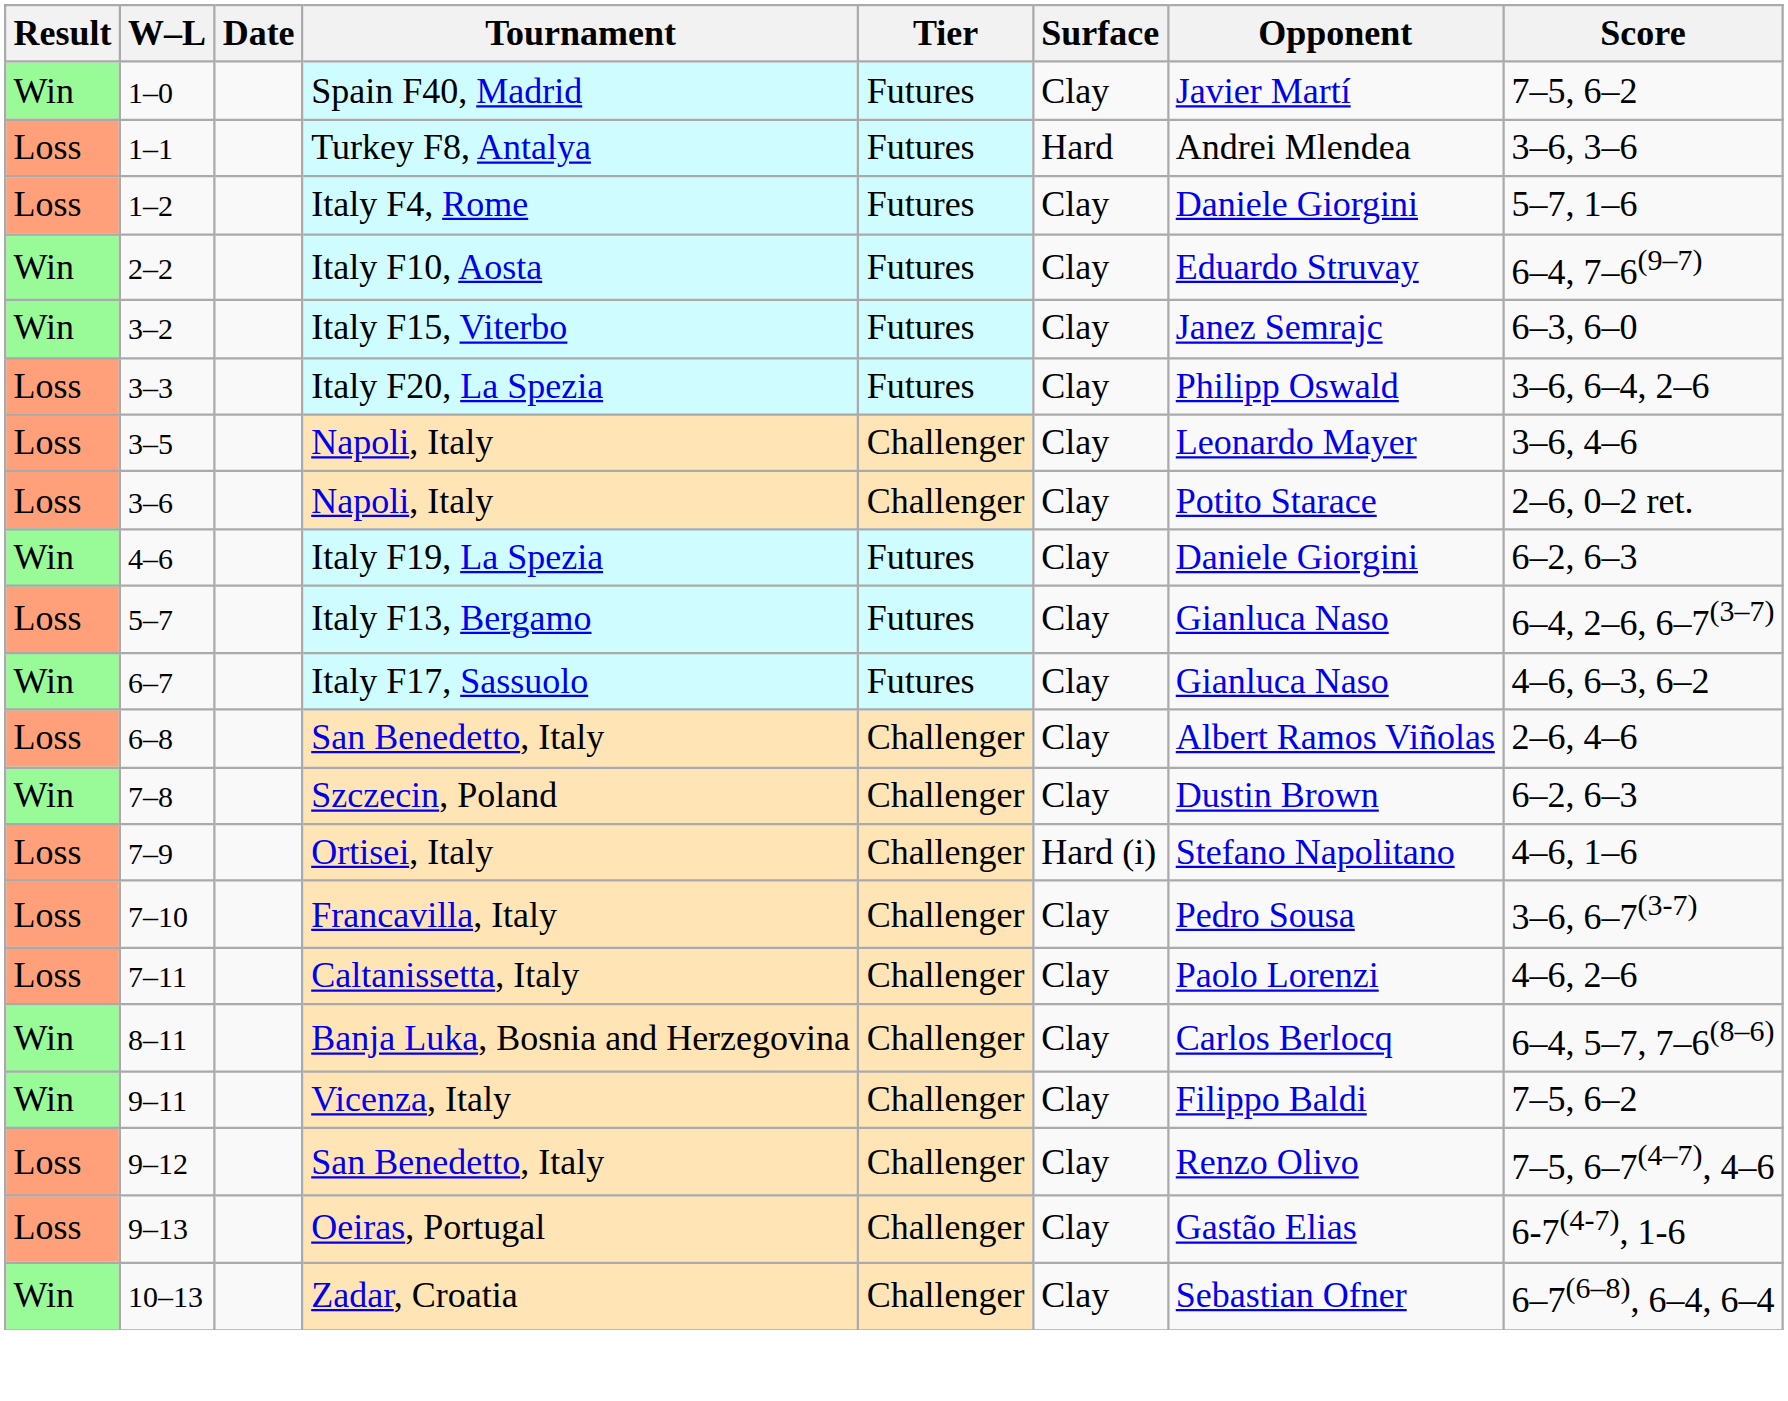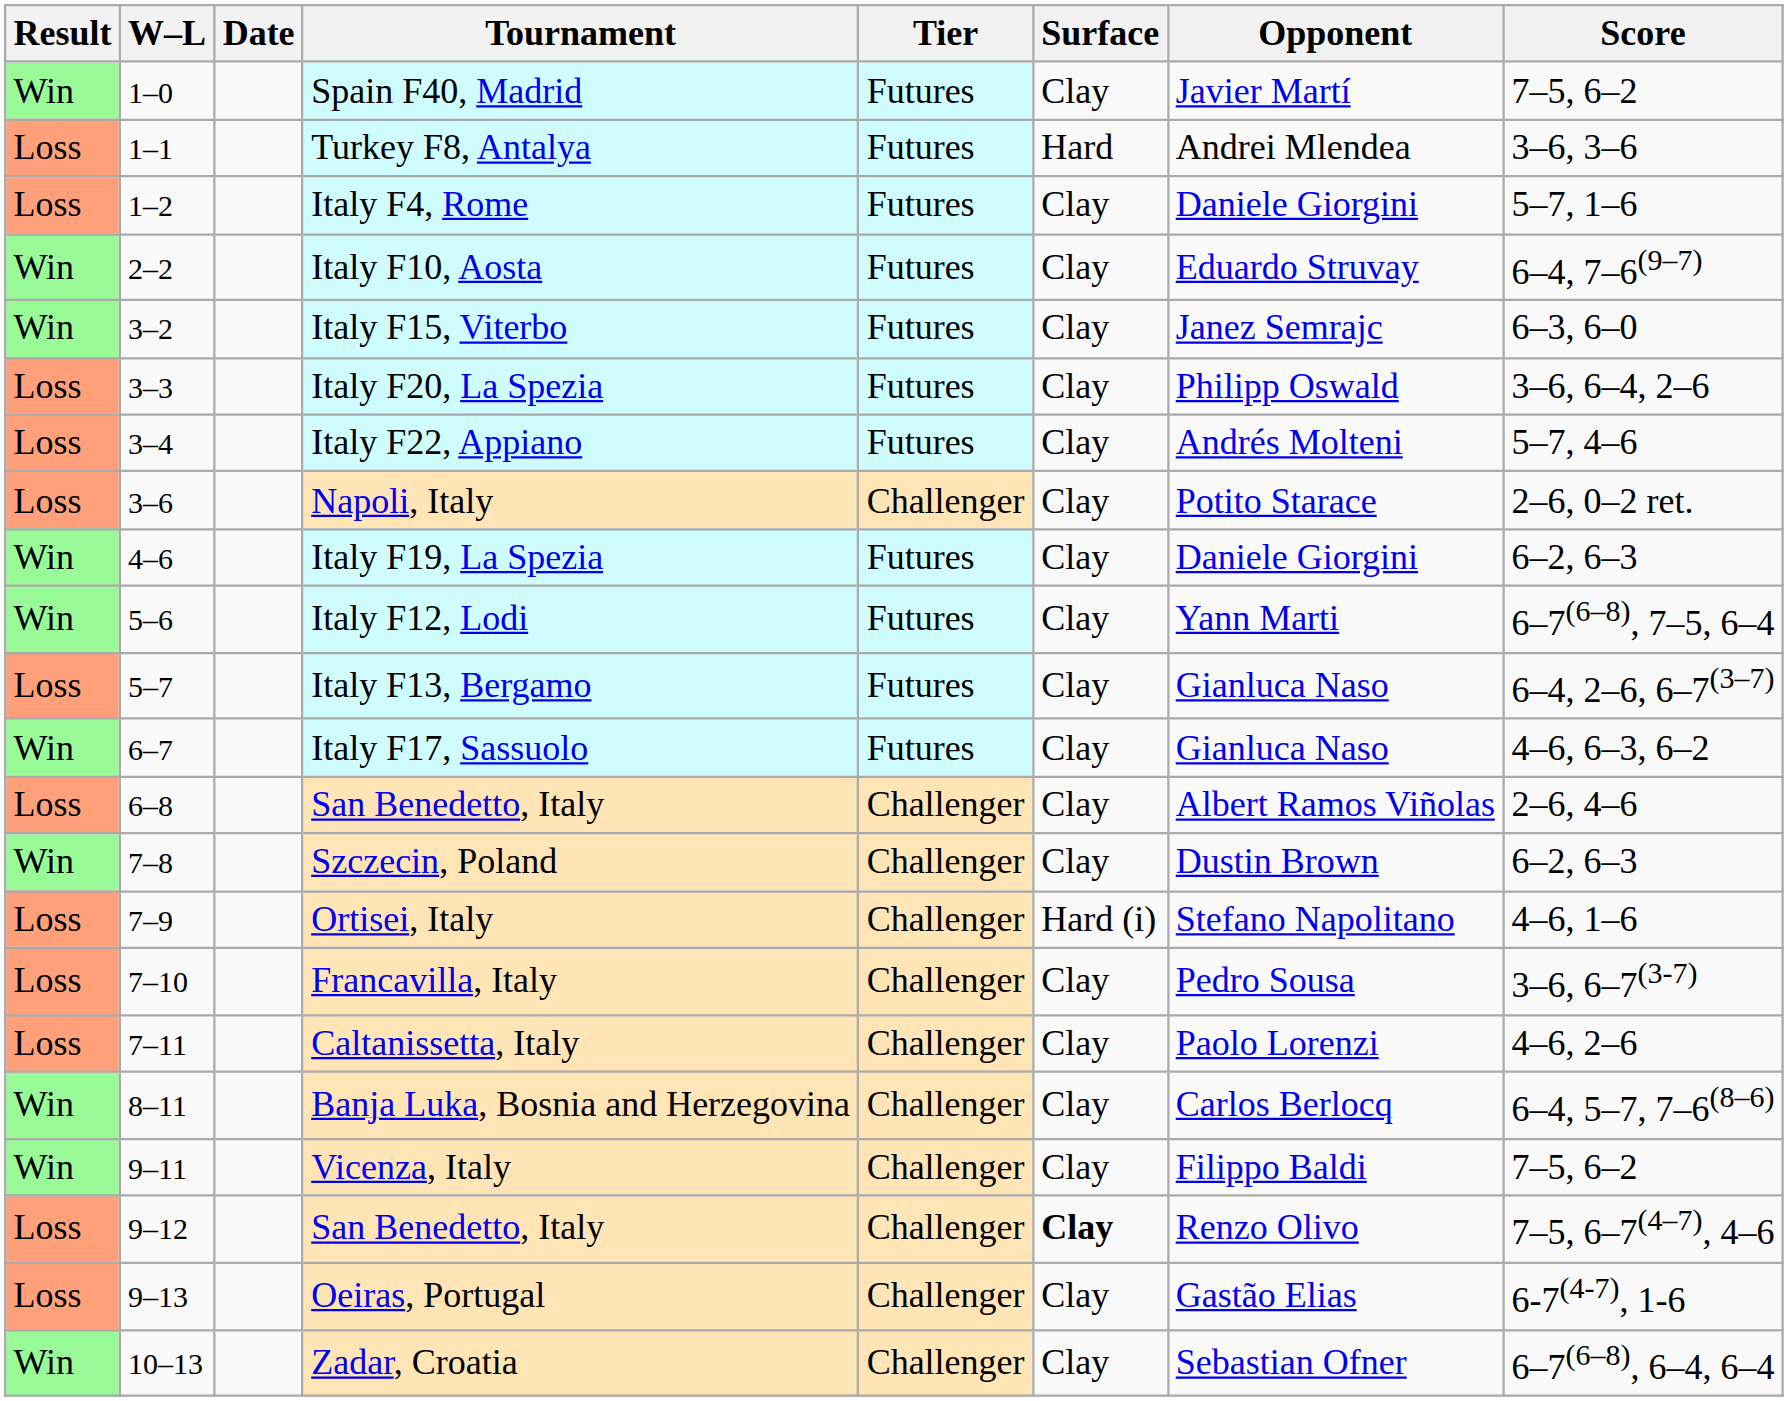+ row: Loss | 3–4 | Italy F22, Appiano | Futures | Clay | Andrés Molteni | 5–7, 4–6
- row: Loss | 3–5 | Napoli, Italy | Challenger | Clay | Leonardo Mayer | 3–6, 4–6
+ row: Win | 5–6 | Italy F12, Lodi | Futures | Clay | Yann Marti | 6–7(6–8), 7–5, 6–4
9–12 / San Benedetto, Italy | Surface: normal -> bold
